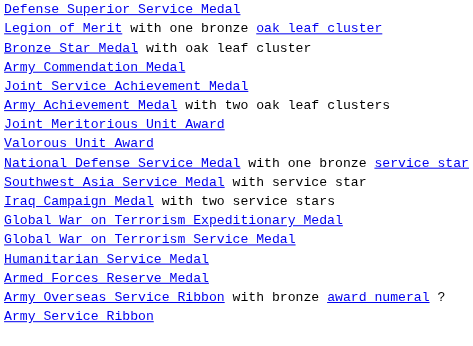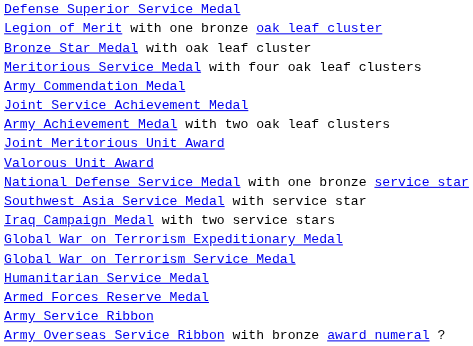+ row: Meritorious Service Medal with four oak leaf clusters
rows swapped: Army Service Ribbon <-> Army Overseas Service Ribbon with bronze award numeral ?
